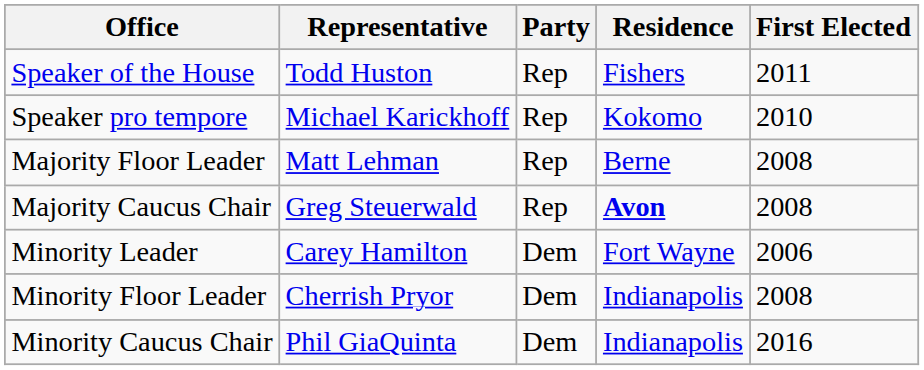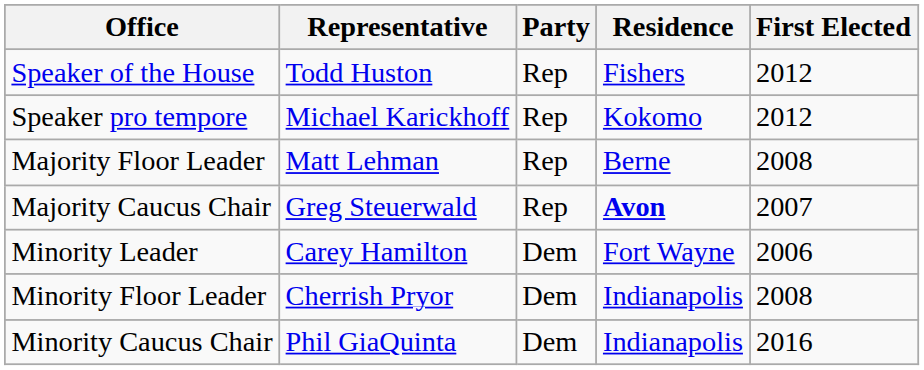Speaker of the House | First Elected: 2011 -> 2012
Speaker pro tempore | First Elected: 2010 -> 2012
Majority Caucus Chair | First Elected: 2008 -> 2007
